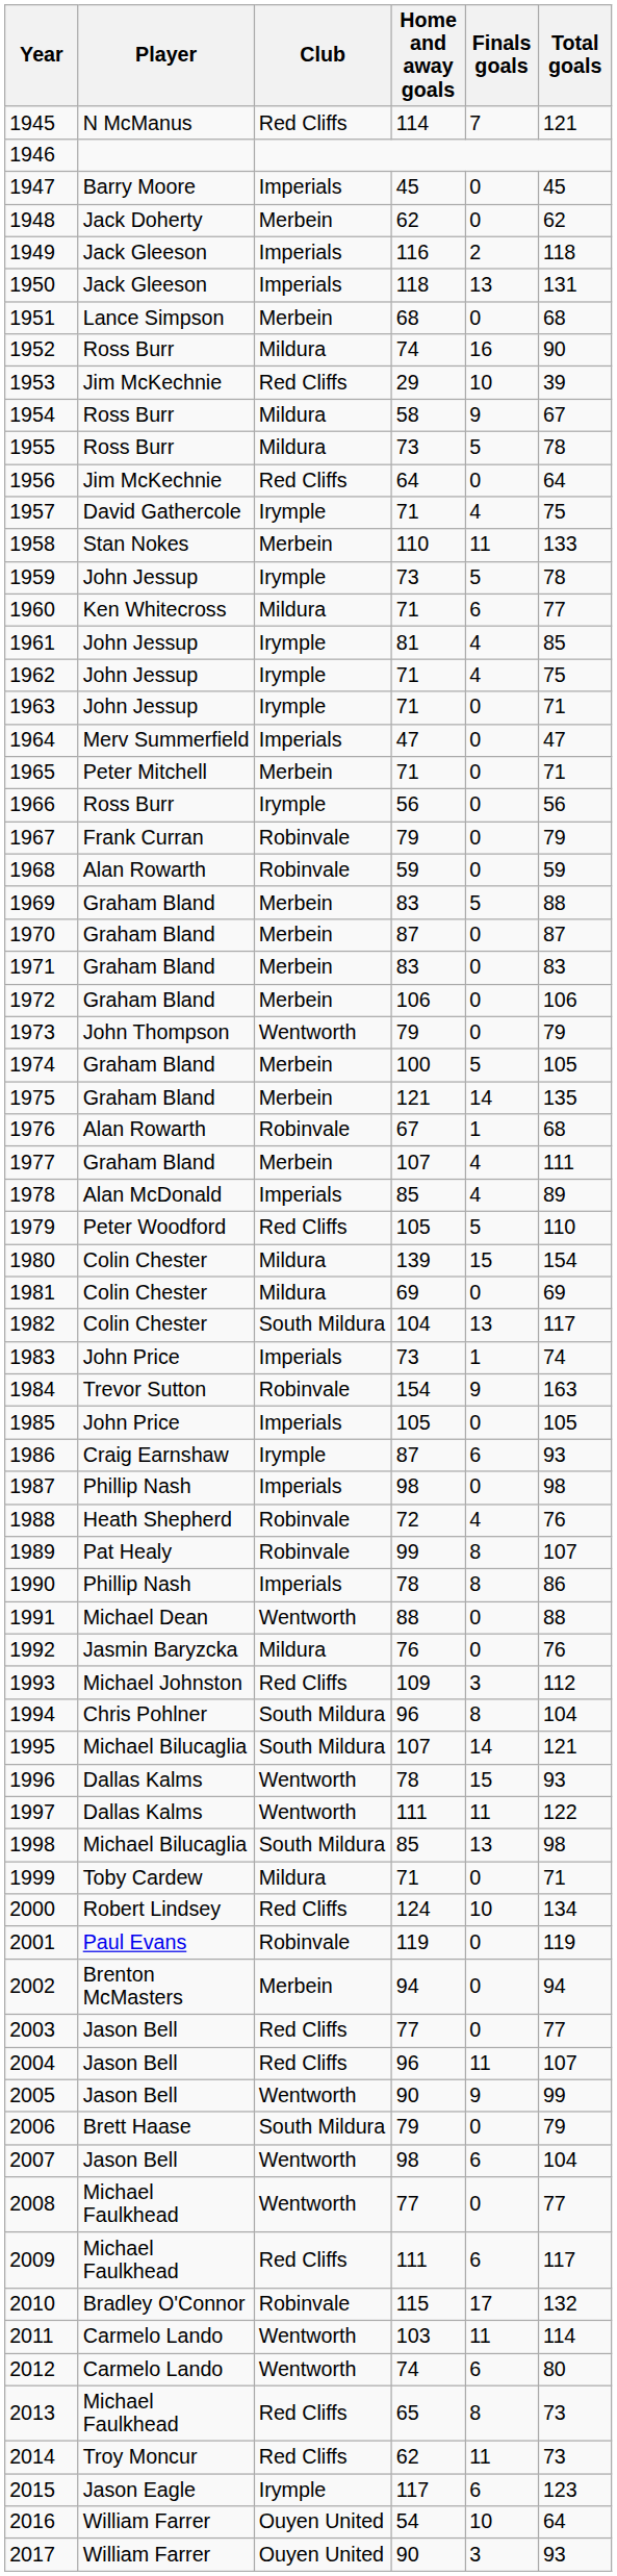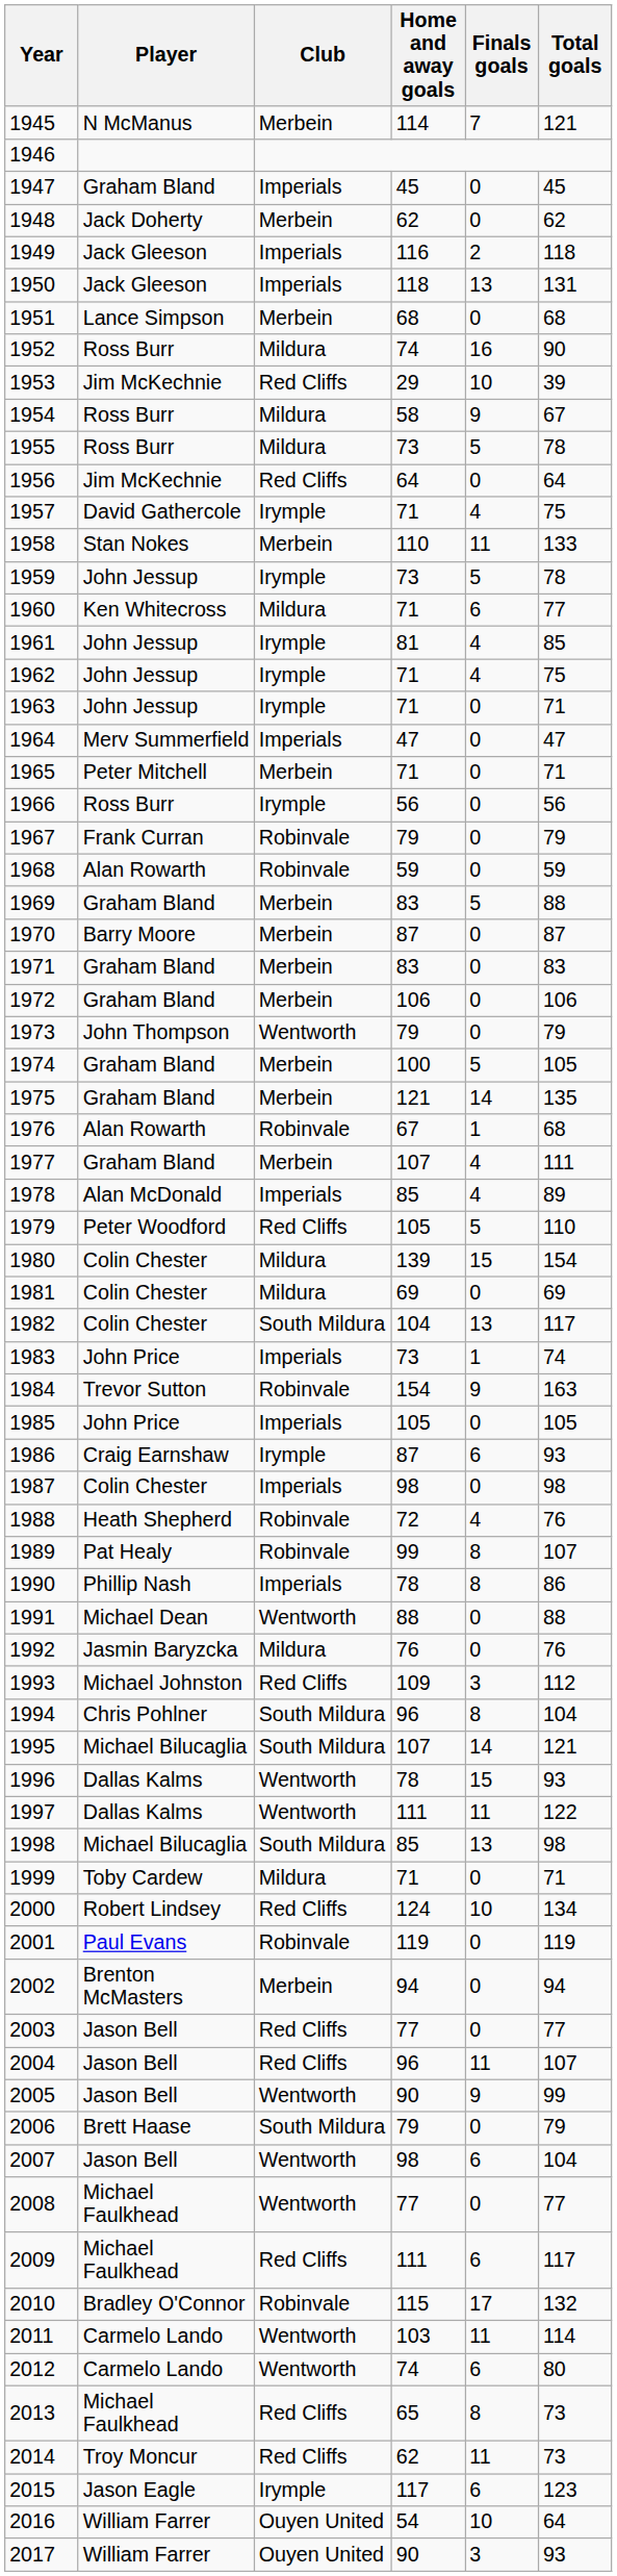1945 | Club: Red Cliffs -> Merbein
1947 | Player: Barry Moore -> Graham Bland
1970 | Player: Graham Bland -> Barry Moore
1987 | Player: Phillip Nash -> Colin Chester
